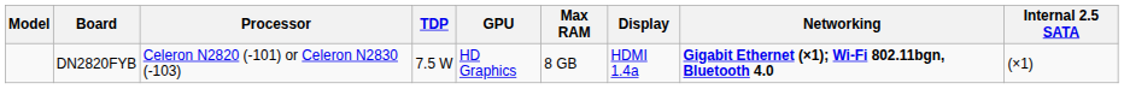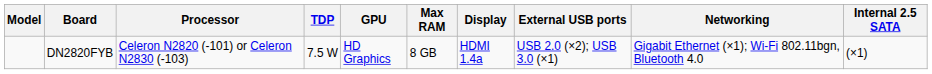+ column: External USB ports | USB 2.0 (×2); USB 3.0 (×1)
DN2820FYB | Networking: bold -> normal
